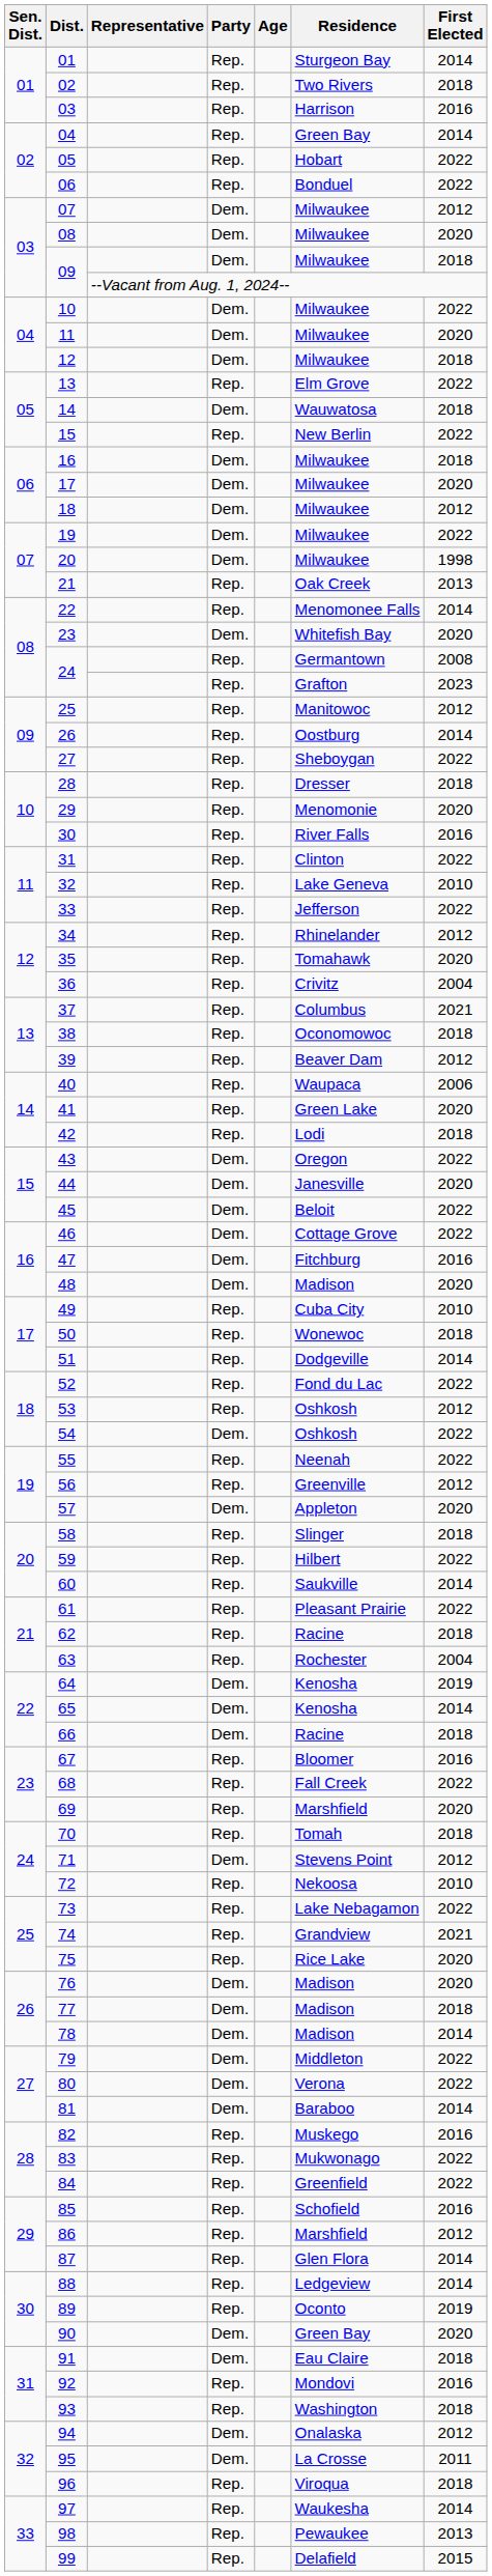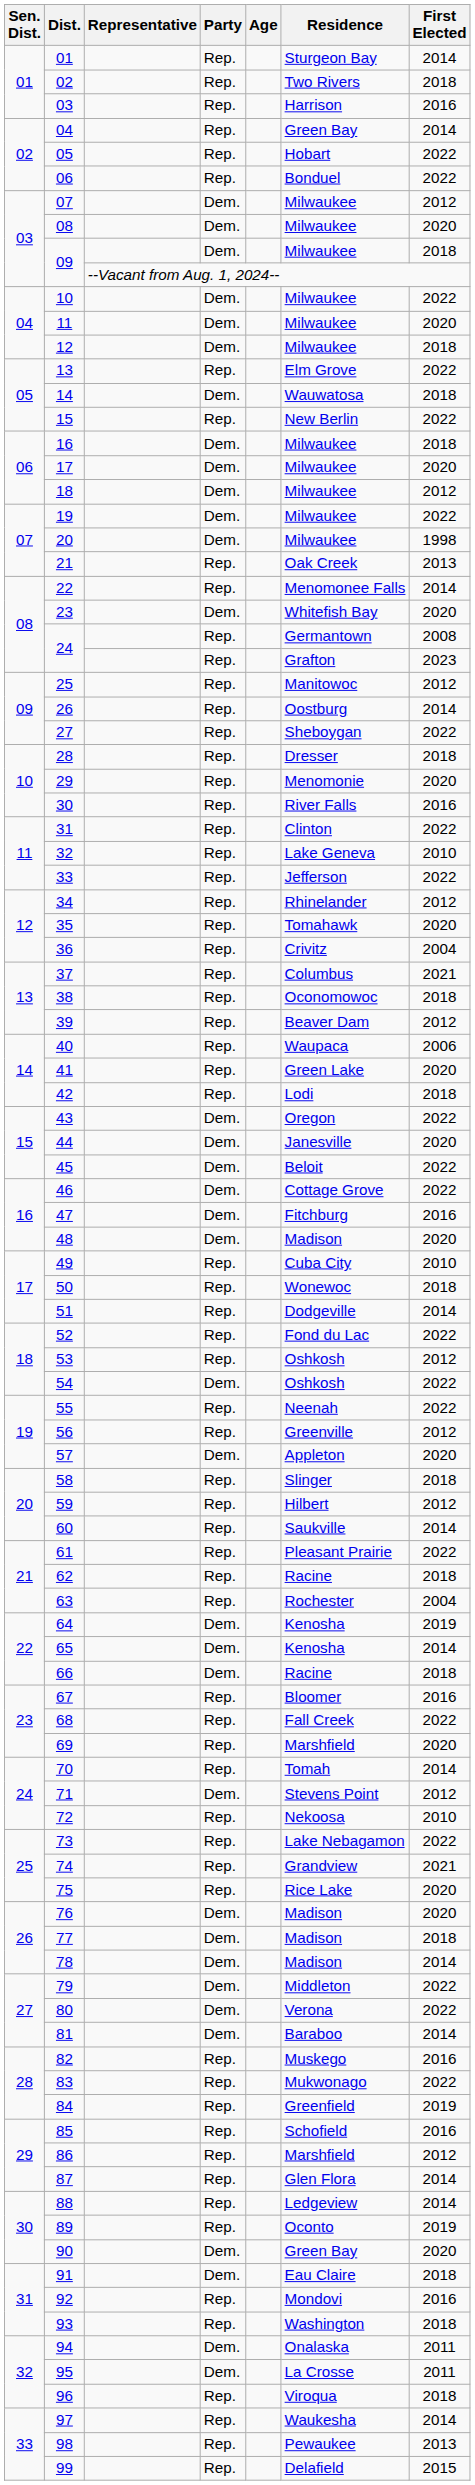59 | First Elected: 2022 -> 2012
70 | First Elected: 2018 -> 2014
84 | First Elected: 2022 -> 2019
94 | First Elected: 2012 -> 2011
